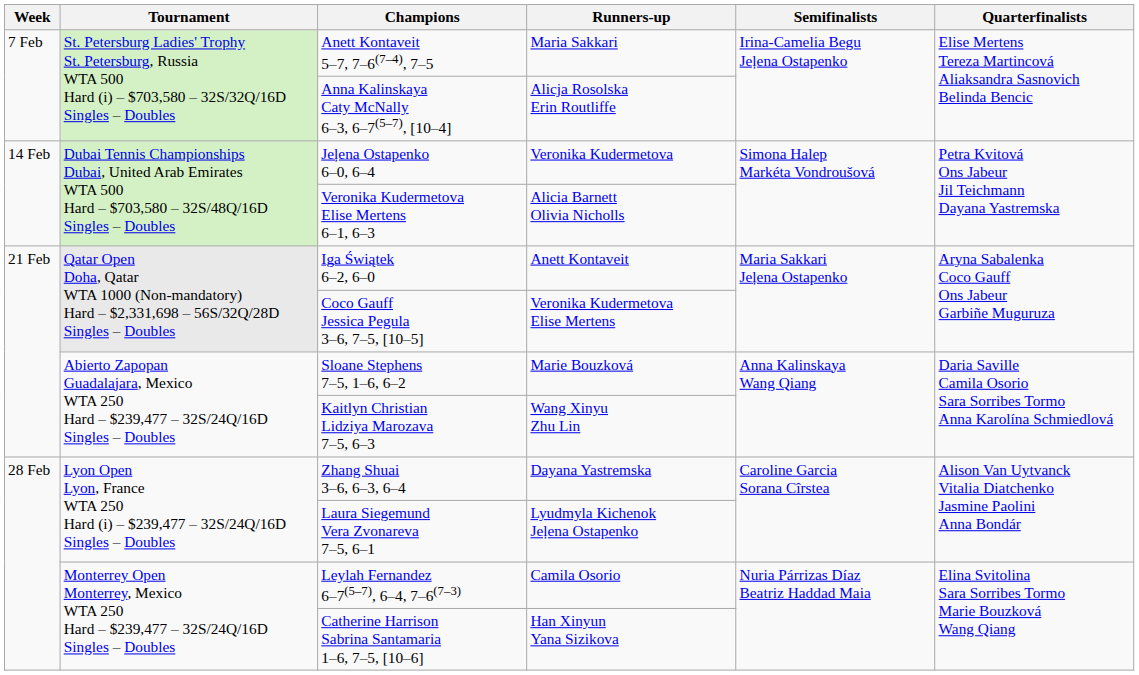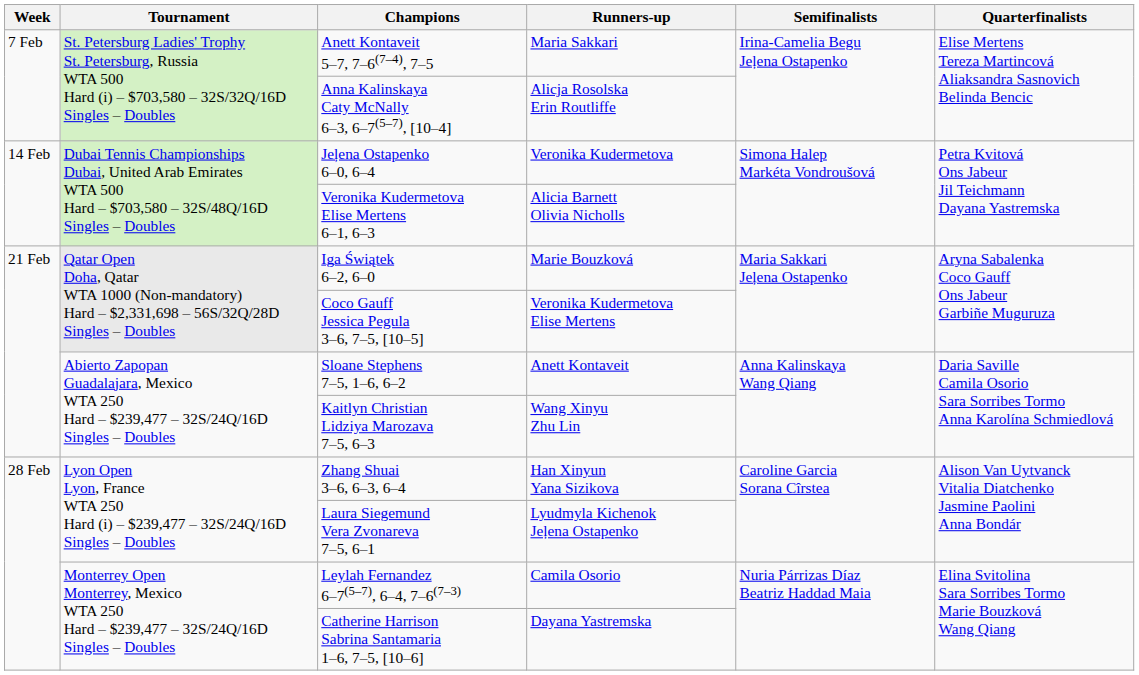Iga Świątek 6–2, 6–0 | Runners-up: Anett Kontaveit -> Marie Bouzková
Sloane Stephens 7–5, 1–6, 6–2 | Runners-up: Marie Bouzková -> Anett Kontaveit
Zhang Shuai 3–6, 6–3, 6–4 | Runners-up: Dayana Yastremska -> Han Xinyun Yana Sizikova
Catherine Harrison Sabrina Santamaria 1–6, 7–5, [10–6] | Runners-up: Han Xinyun Yana Sizikova -> Dayana Yastremska
